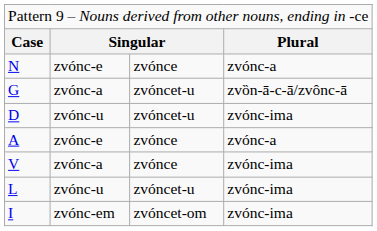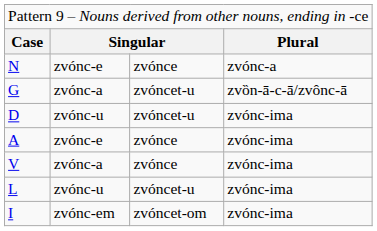A | column 4: zvónc-a -> zvónc-ima
